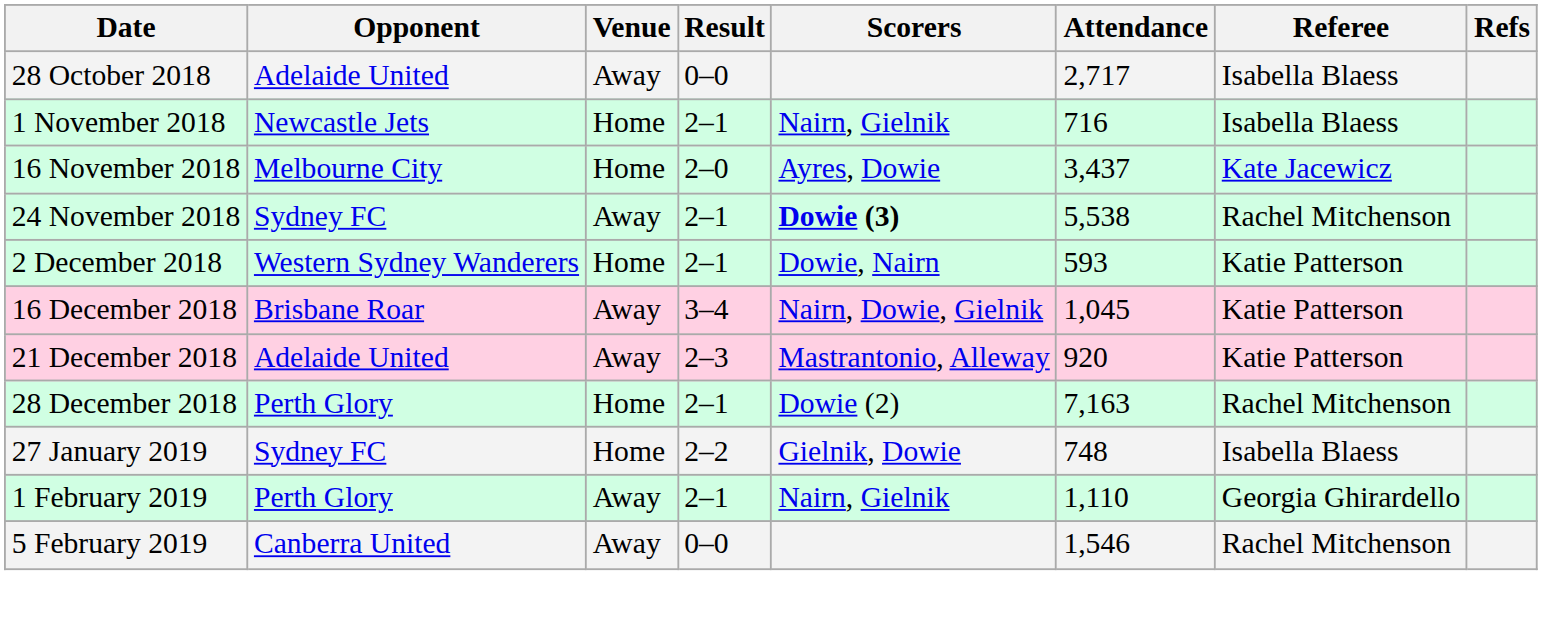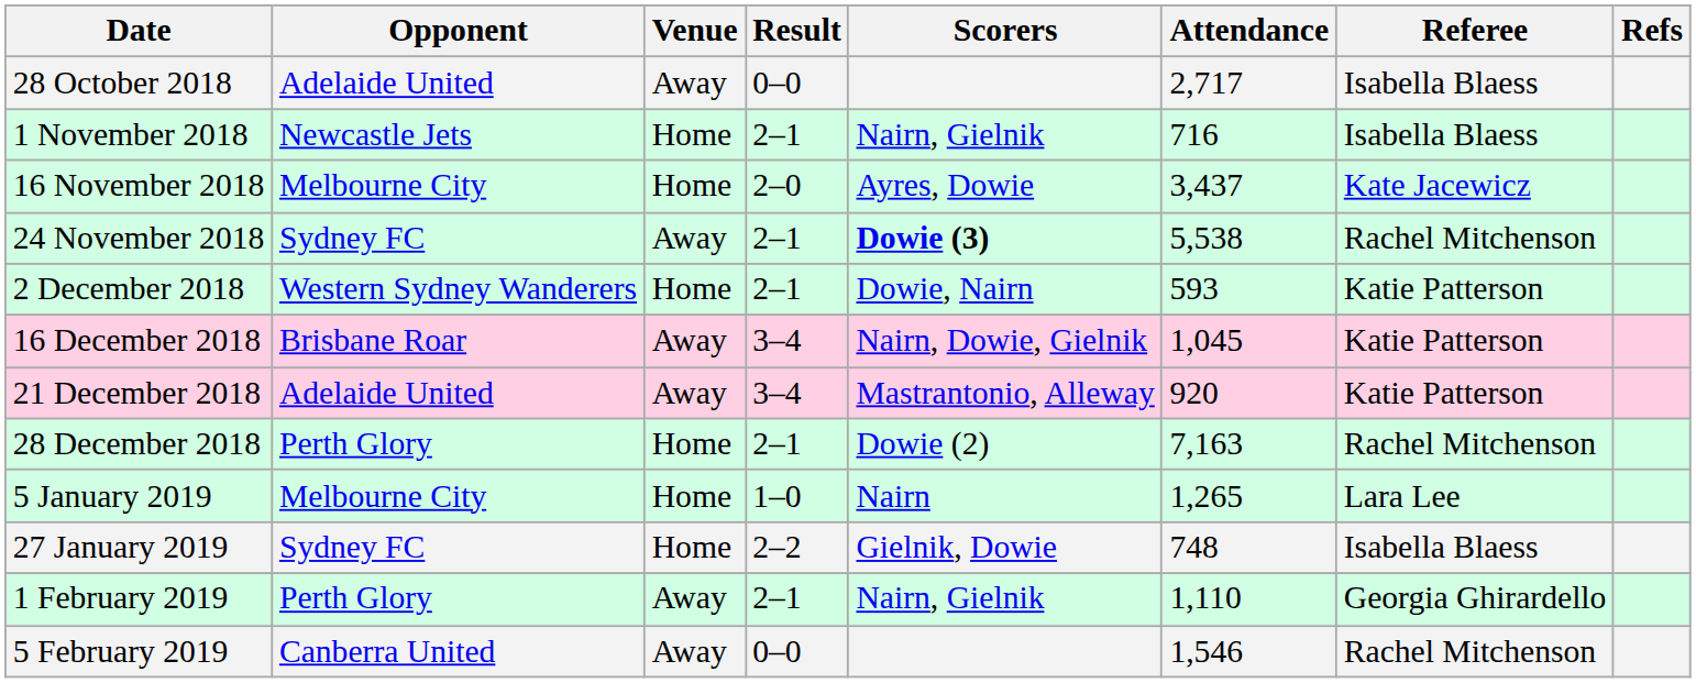21 December 2018 | Result: 2–3 -> 3–4
+ row: 5 January 2019 | Melbourne City | Home | 1–0 | Nairn | 1,265 | Lara Lee
